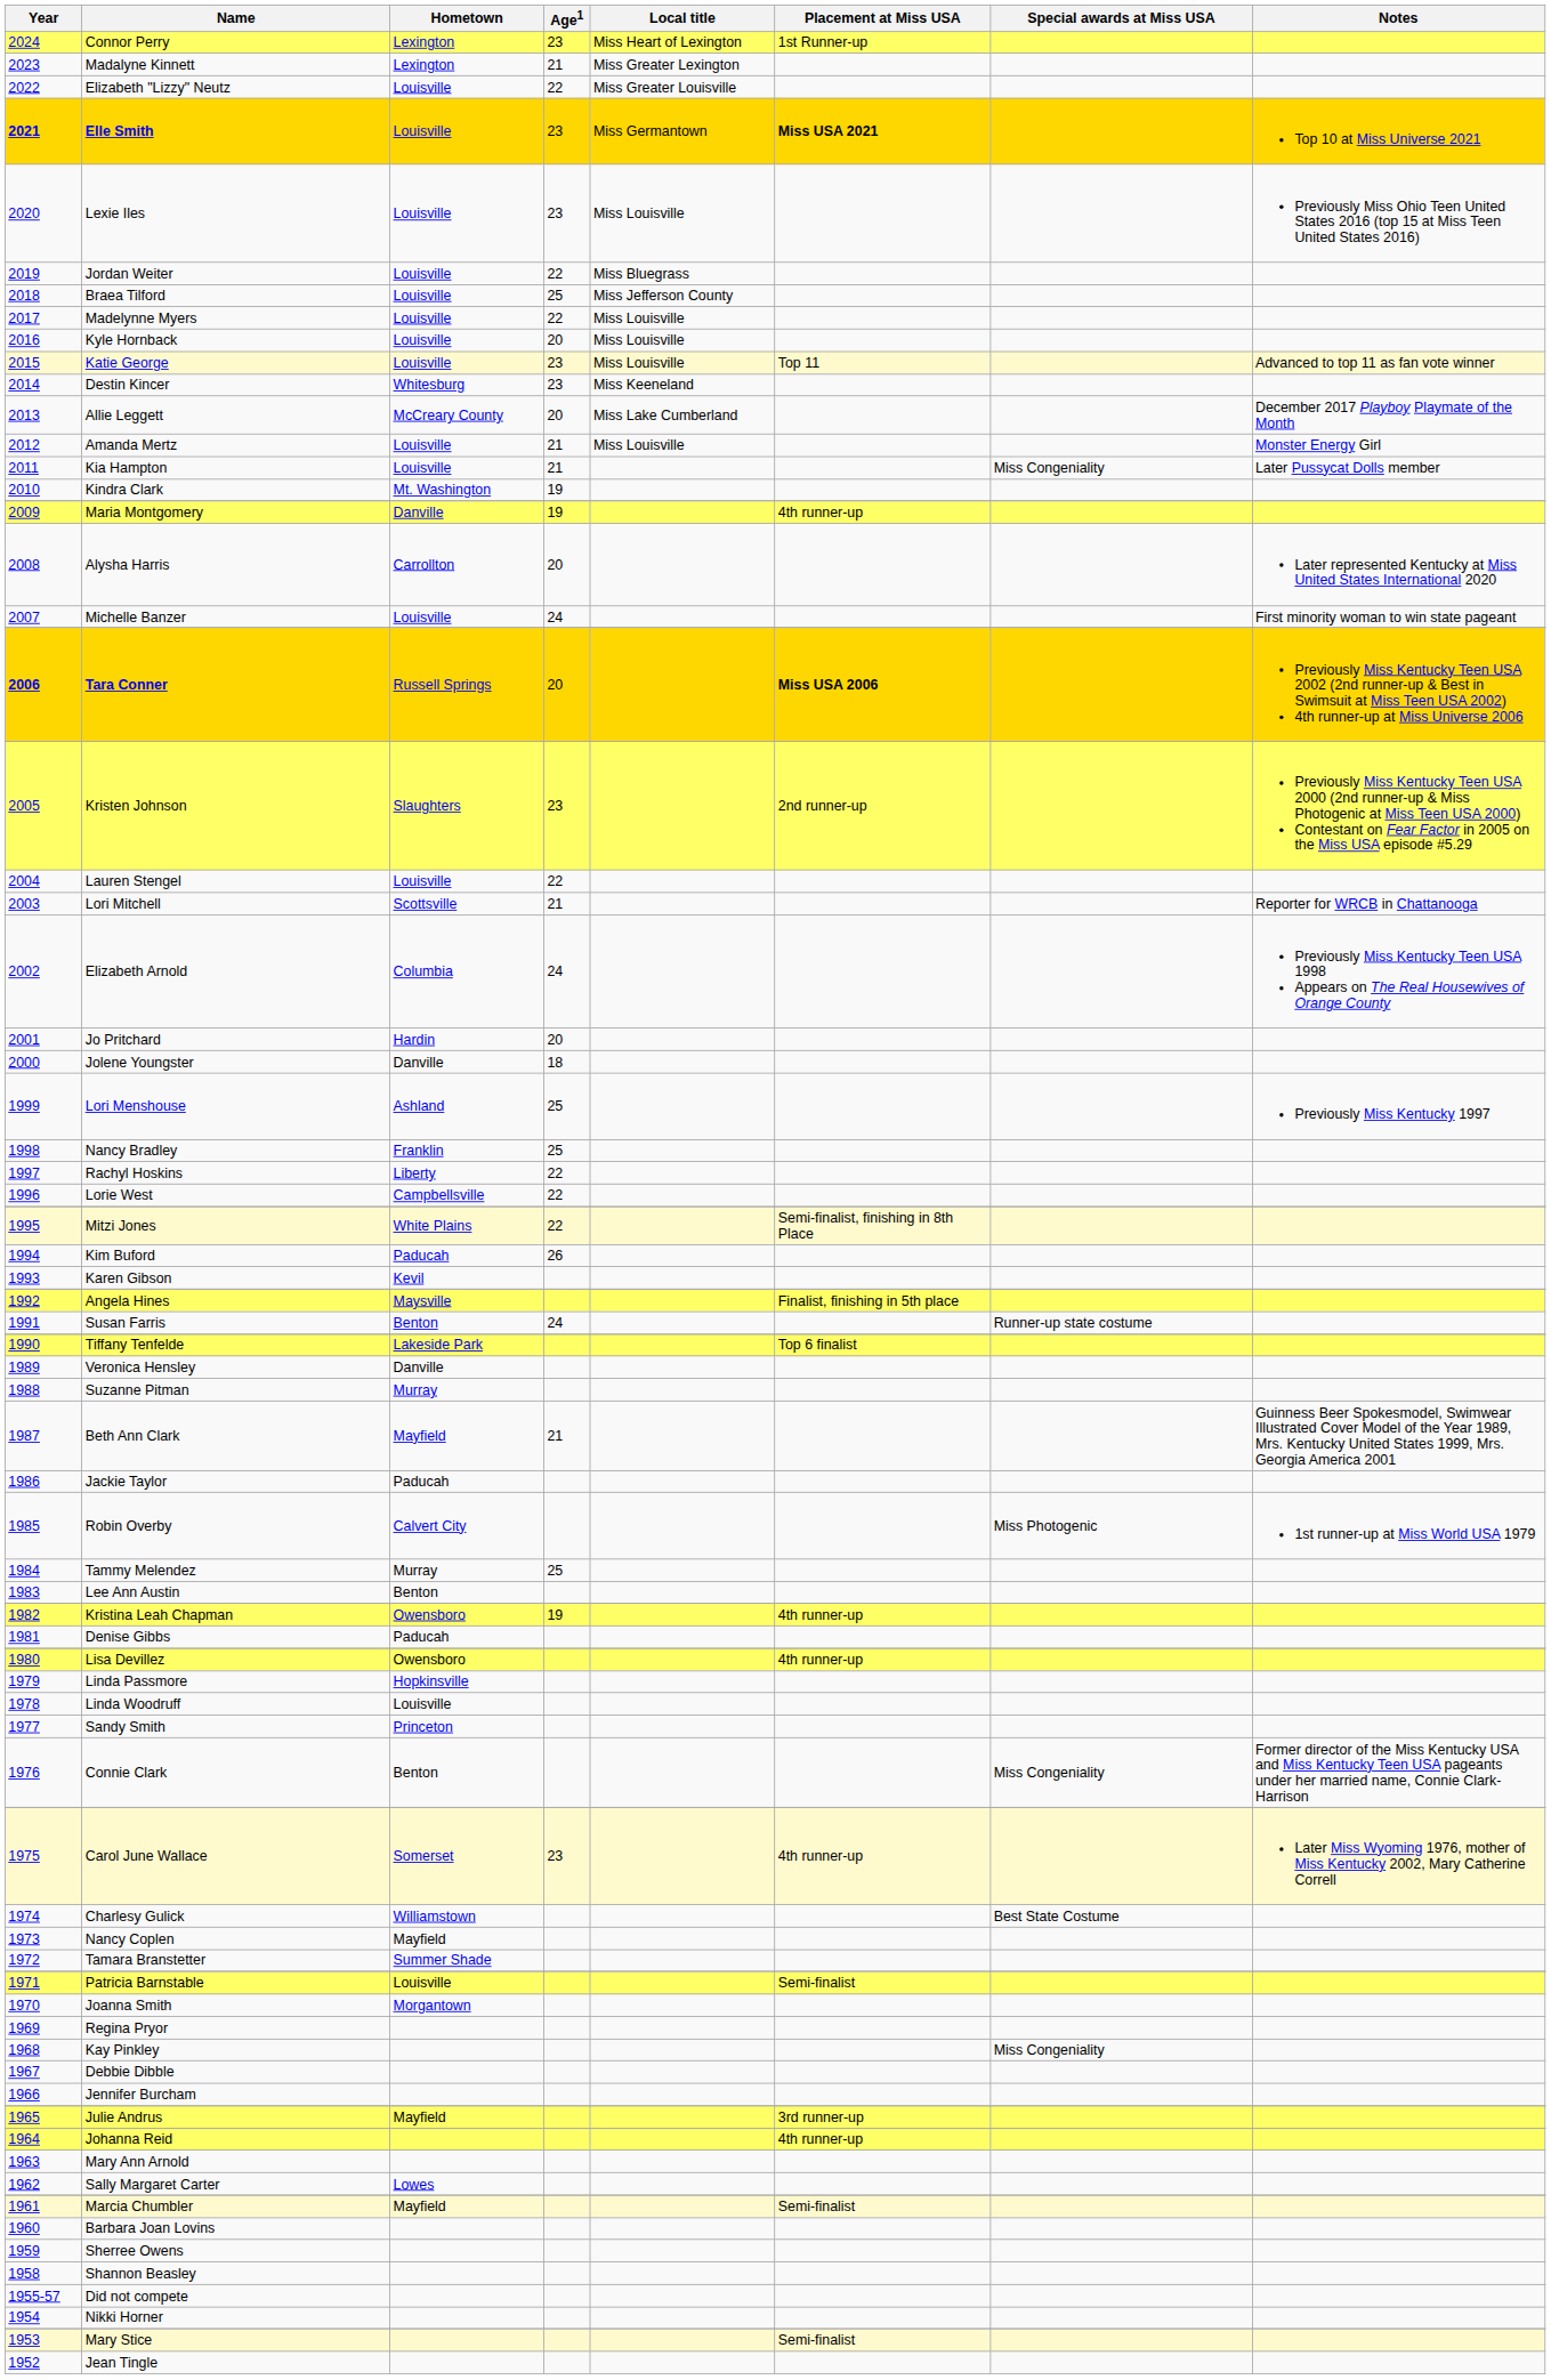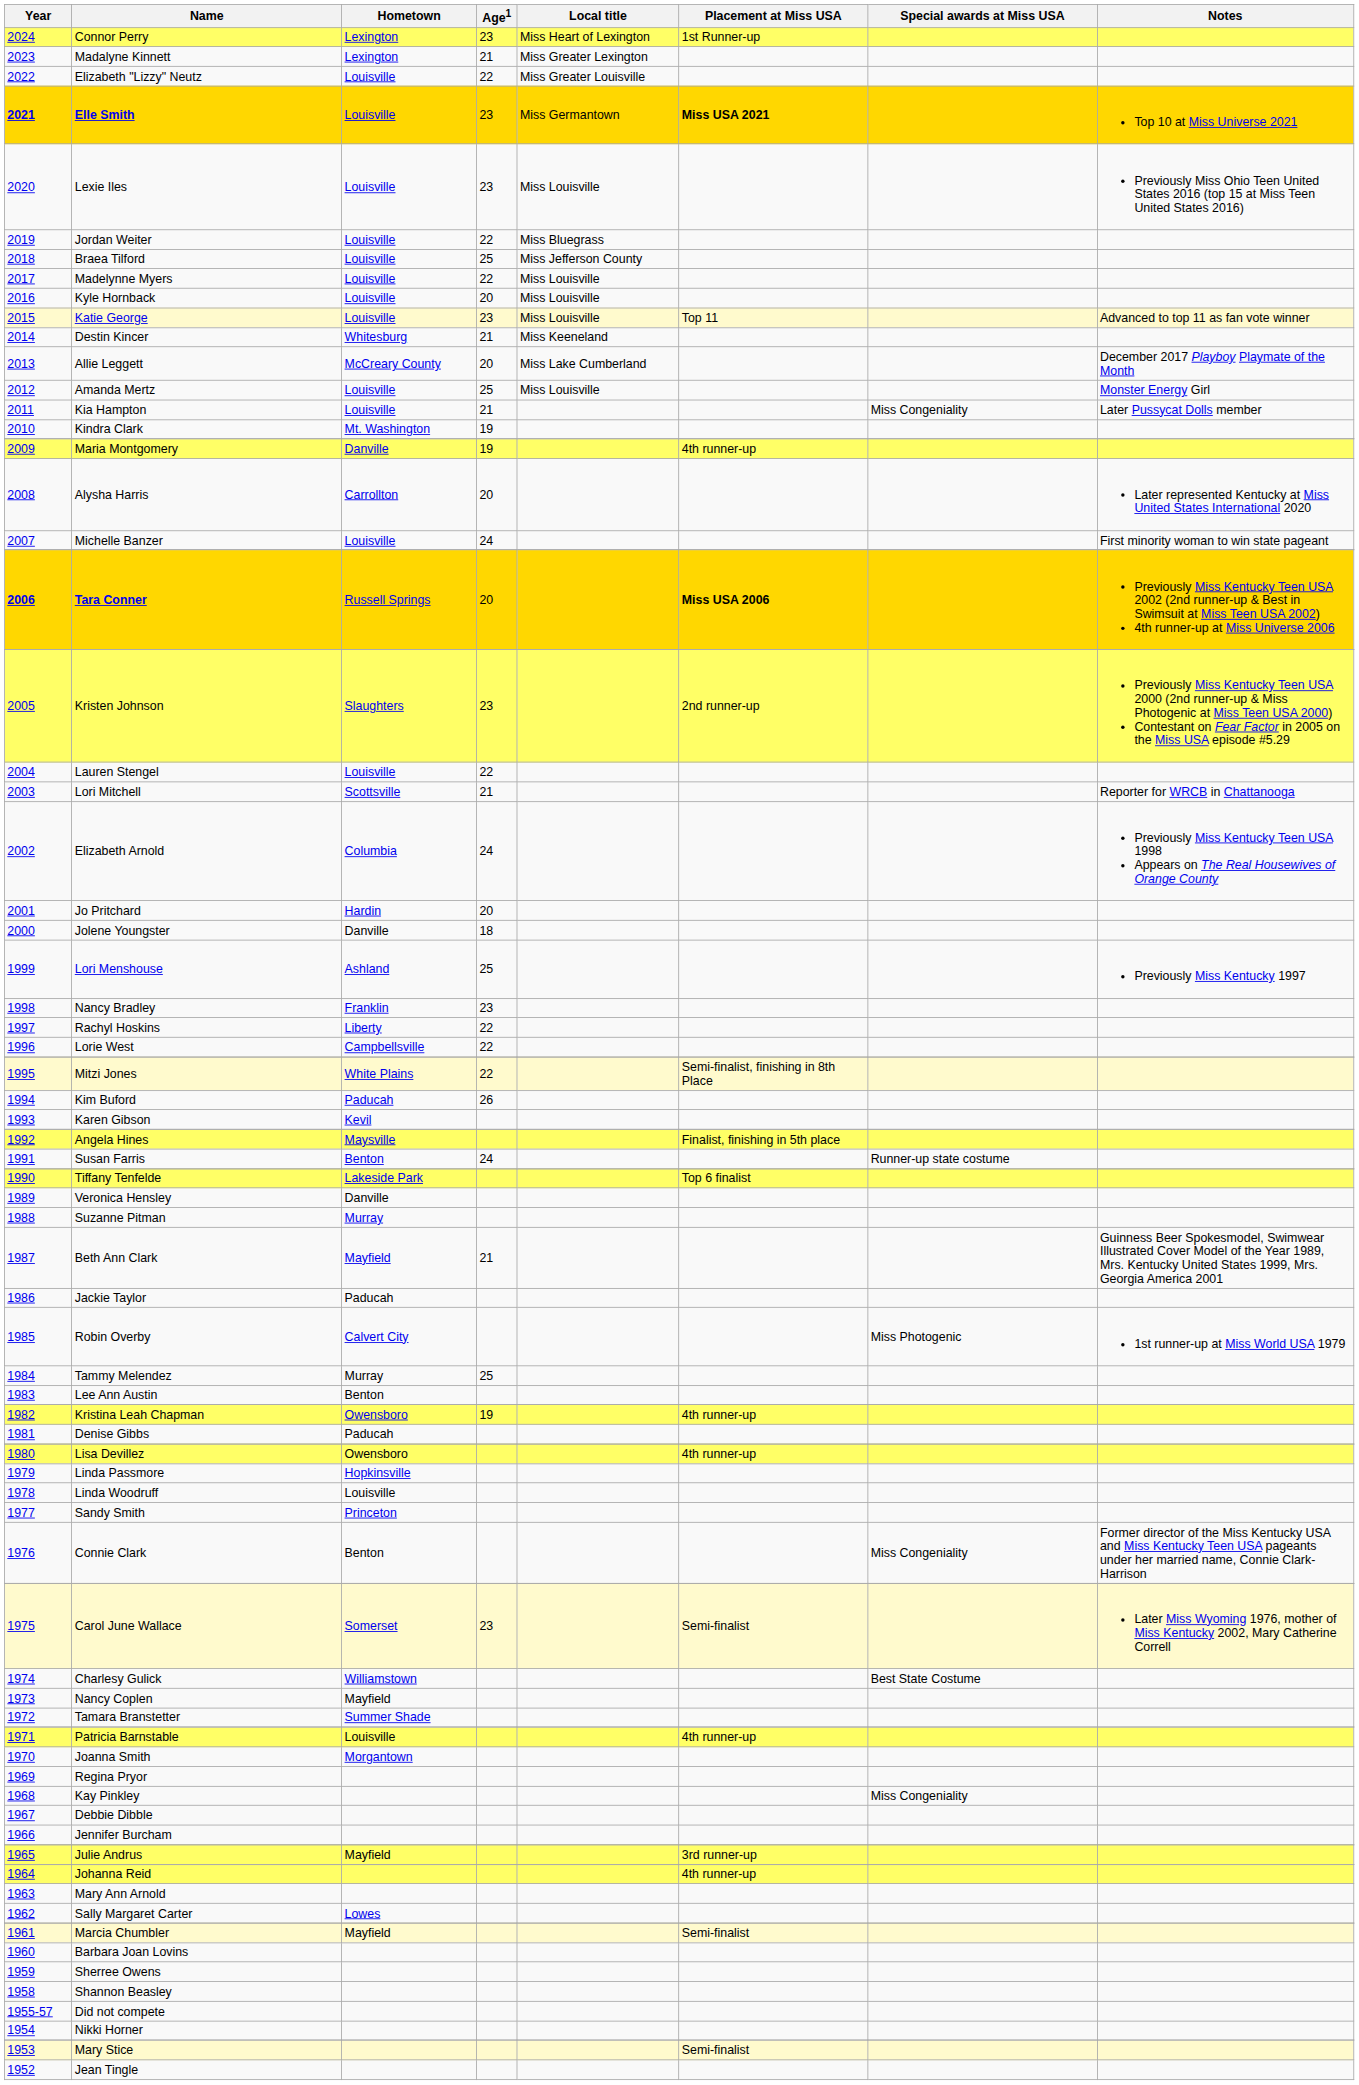Destin Kincer | Age1: 23 -> 21
Amanda Mertz | Age1: 21 -> 25
Nancy Bradley | Age1: 25 -> 23
Carol June Wallace | Placement at Miss USA: 4th runner-up -> Semi-finalist
Patricia Barnstable | Placement at Miss USA: Semi-finalist -> 4th runner-up
